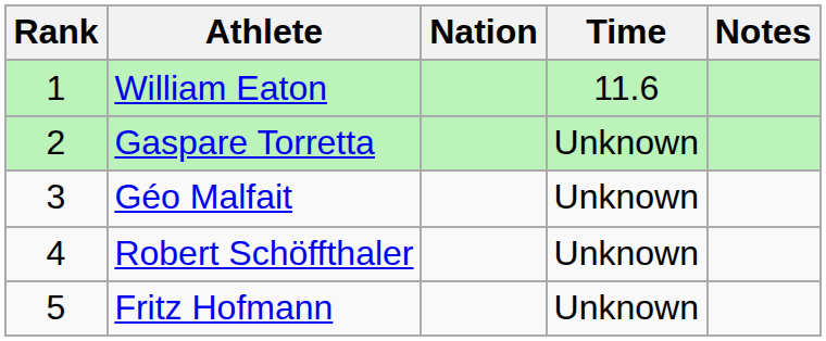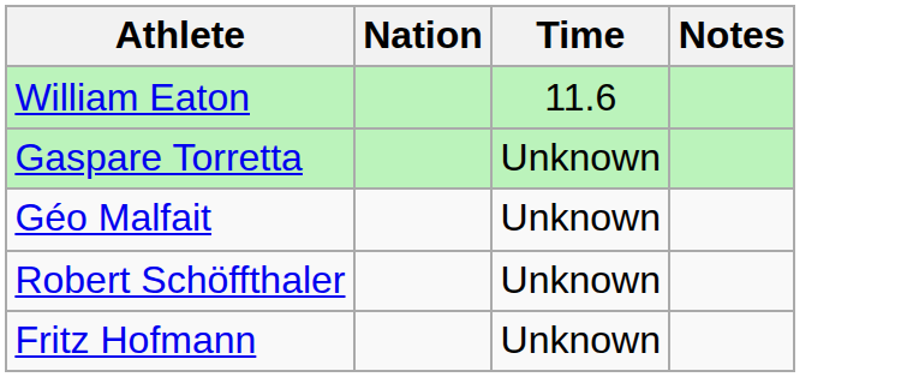- column: Rank | 1 | 2 | 3 | 4 | 5
